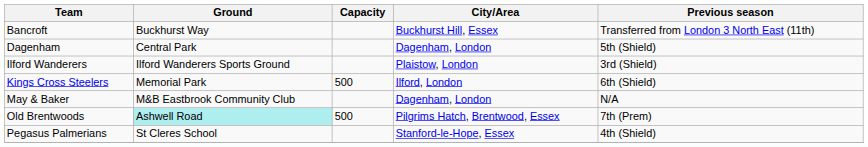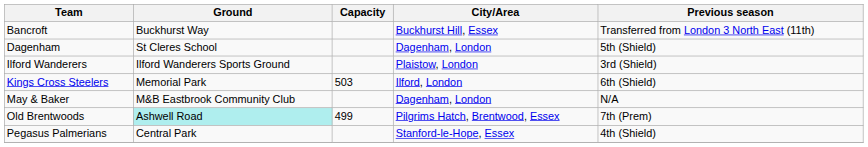Dagenham | Ground: Central Park -> St Cleres School
Kings Cross Steelers | Capacity: 500 -> 503
Old Brentwoods | Capacity: 500 -> 499
Pegasus Palmerians | Ground: St Cleres School -> Central Park
